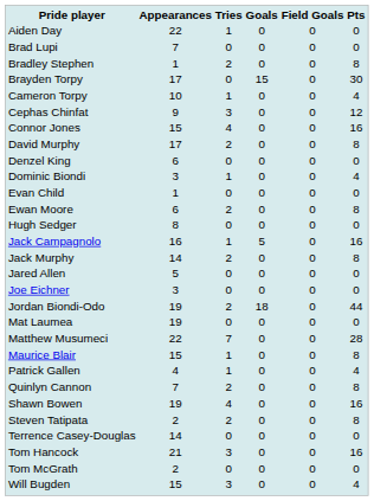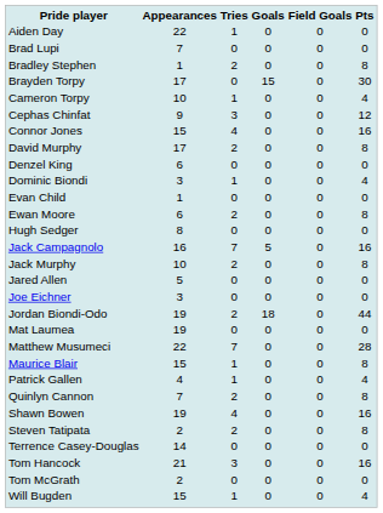Jack Campagnolo | Tries: 1 -> 7
Jack Murphy | Appearances: 14 -> 10
Will Bugden | Tries: 3 -> 1
